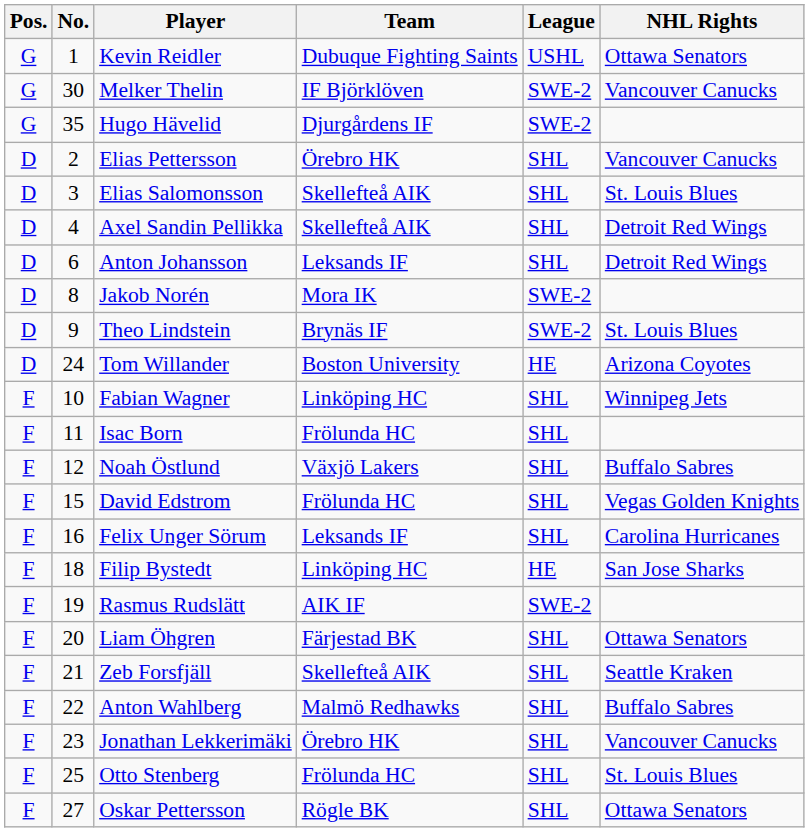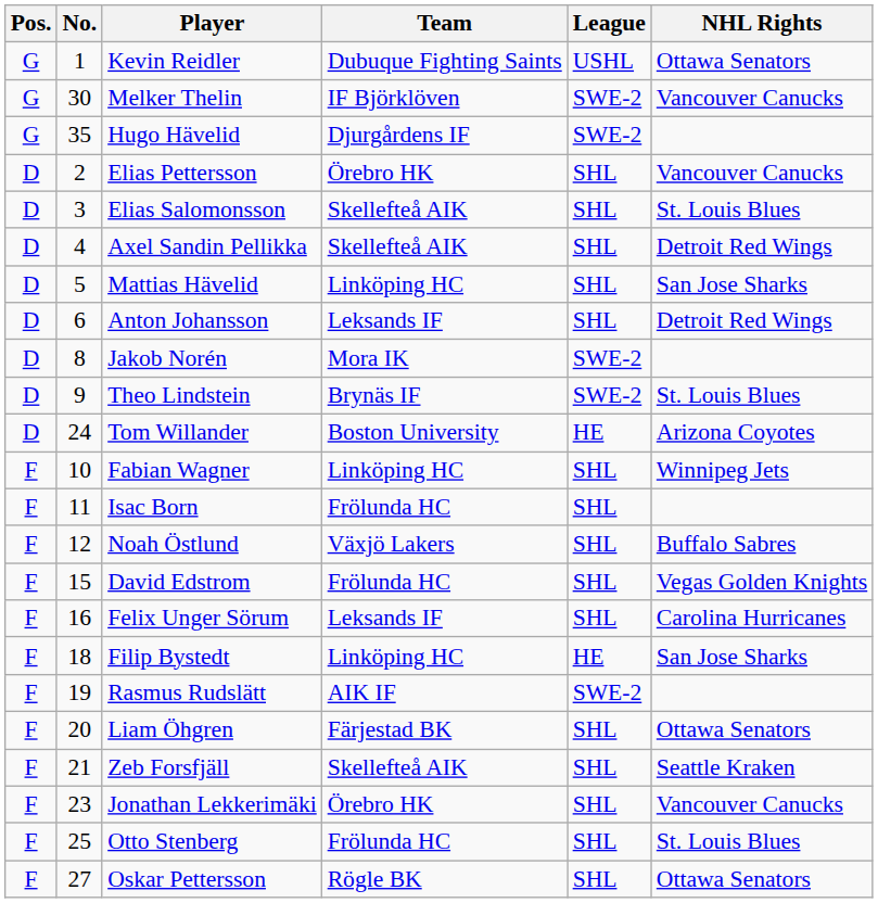+ row: D | 5 | Mattias Hävelid | Linköping HC | SHL | San Jose Sharks
- row: F | 22 | Anton Wahlberg | Malmö Redhawks | SHL | Buffalo Sabres
